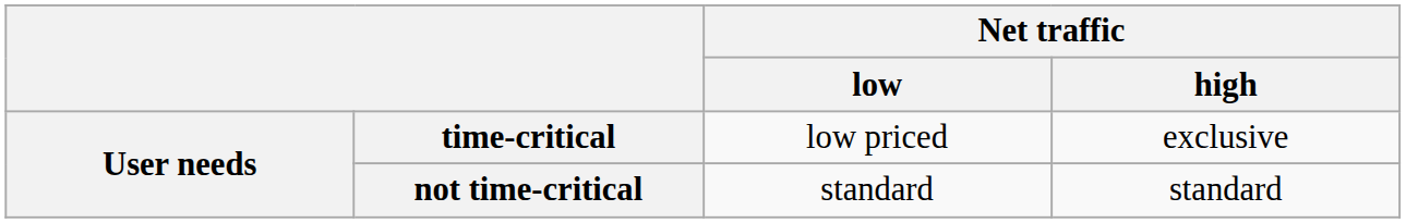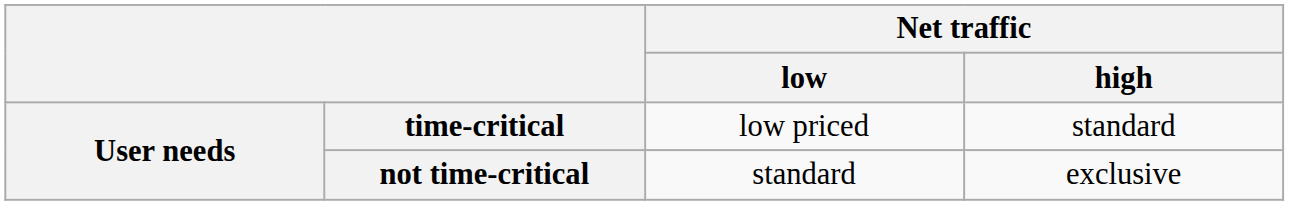time-critical | Net traffic / high: exclusive -> standard
not time-critical | Net traffic / high: standard -> exclusive
